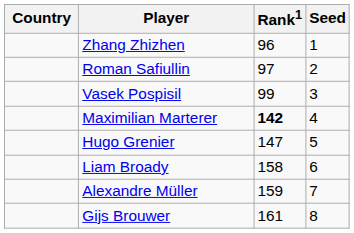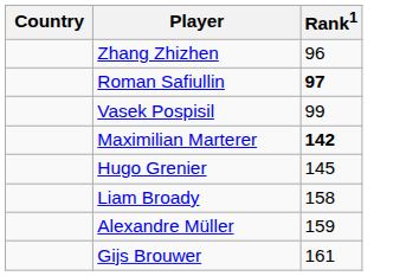- column: Seed | 1 | 2 | 3 | 4 | 5 | 6 | 7 | 8
Roman Safiullin | Rank1: normal -> bold
Hugo Grenier | Rank1: 147 -> 145
